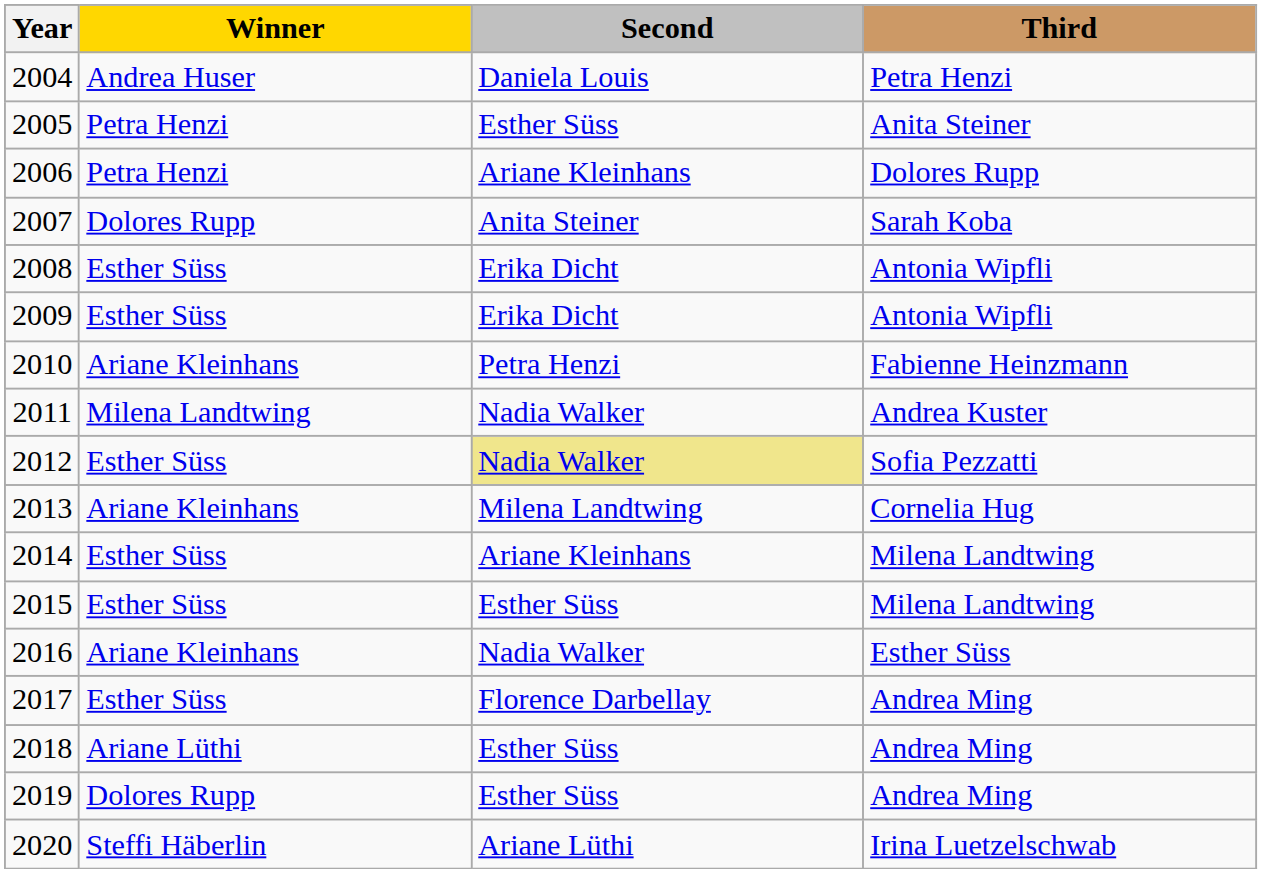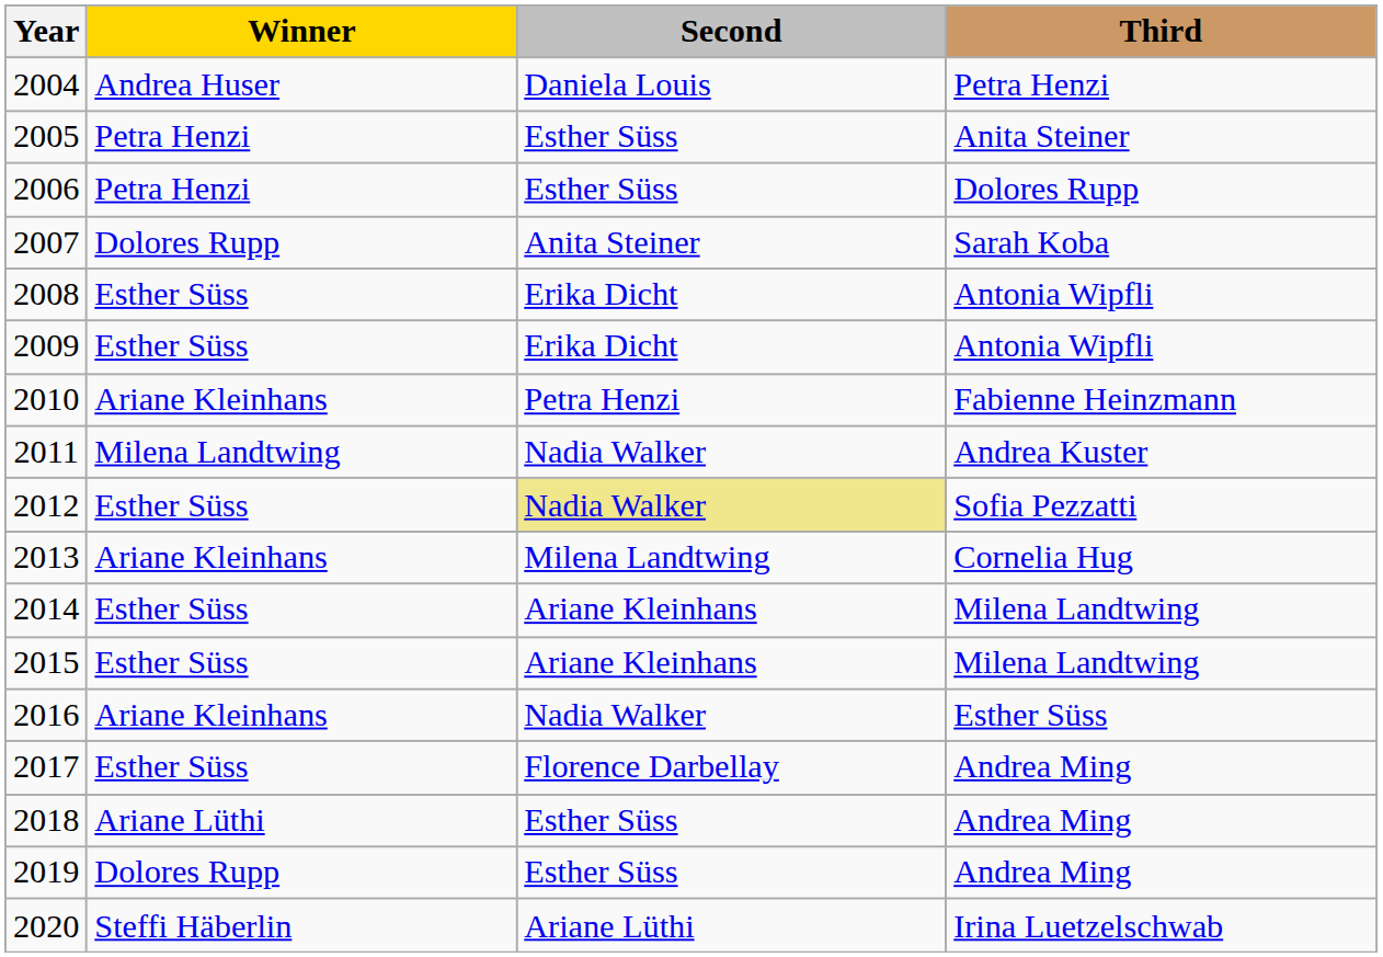2006 | Second: Ariane Kleinhans -> Esther Süss
2015 | Second: Esther Süss -> Ariane Kleinhans
